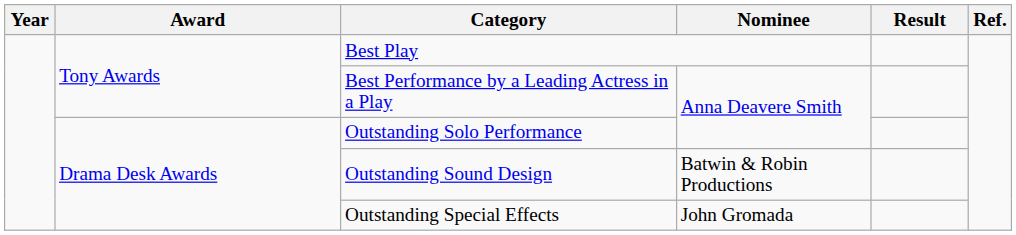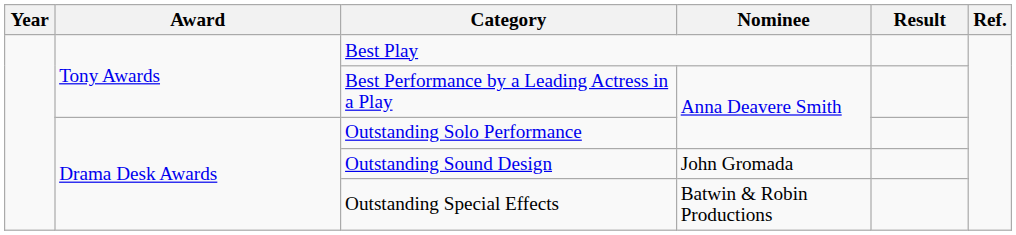Outstanding Sound Design | Nominee: Batwin & Robin Productions -> John Gromada
Outstanding Special Effects | Nominee: John Gromada -> Batwin & Robin Productions
